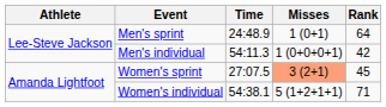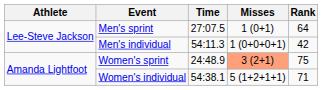Men's sprint | Time: 24:48.9 -> 27:07.5
Women's sprint | Time: 27:07.5 -> 24:48.9
Women's sprint | Rank: 45 -> 75
